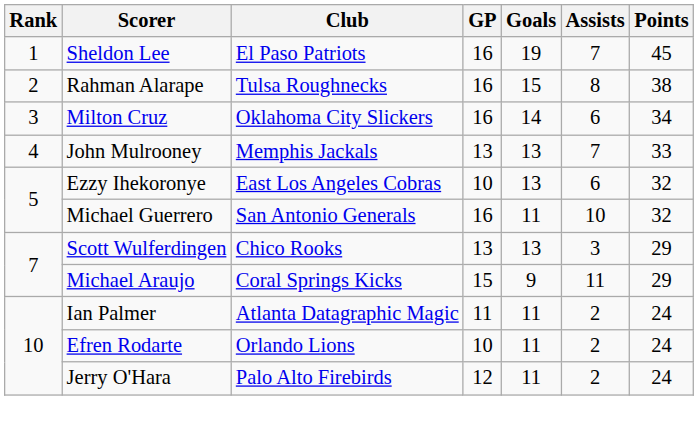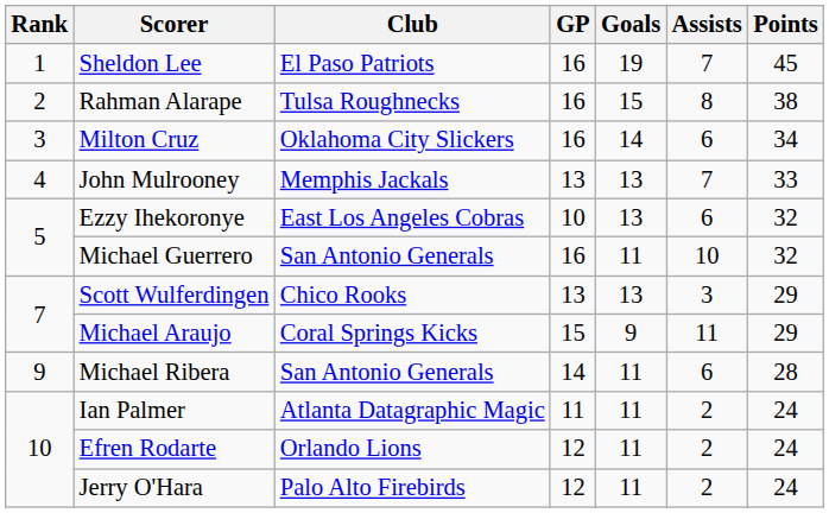+ row: 9 | Michael Ribera | San Antonio Generals | 14 | 11 | 6 | 28
Efren Rodarte | GP: 10 -> 12
